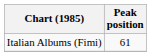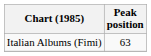Italian Albums (Fimi) | Peak position: 61 -> 63
